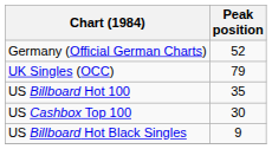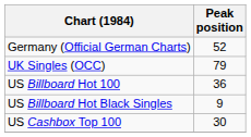US Billboard Hot 100 | Peak position: 35 -> 36
rows swapped: US Cashbox Top 100 <-> US Billboard Hot Black Singles
